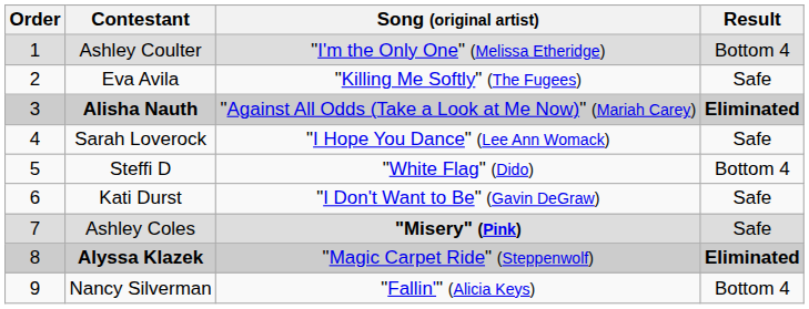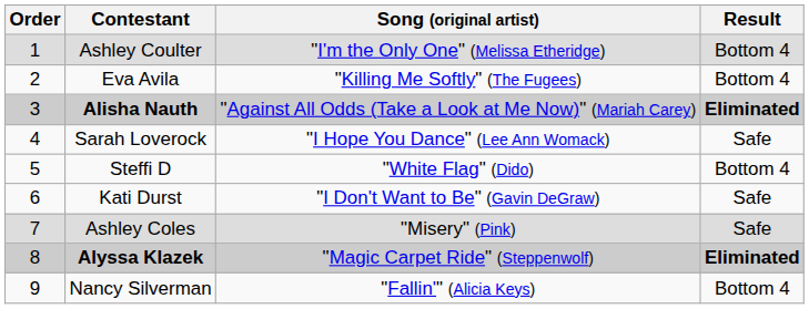Eva Avila | Result: Safe -> Bottom 4
Ashley Coles | Song (original artist): bold -> normal
